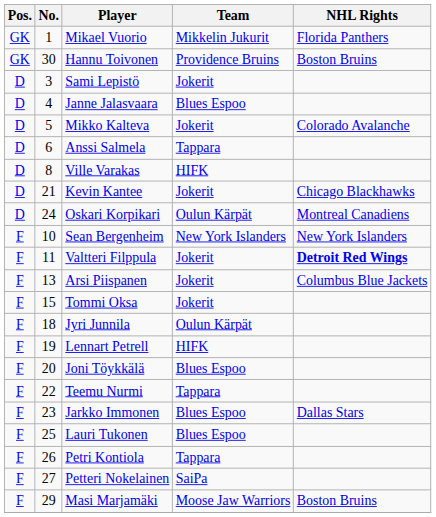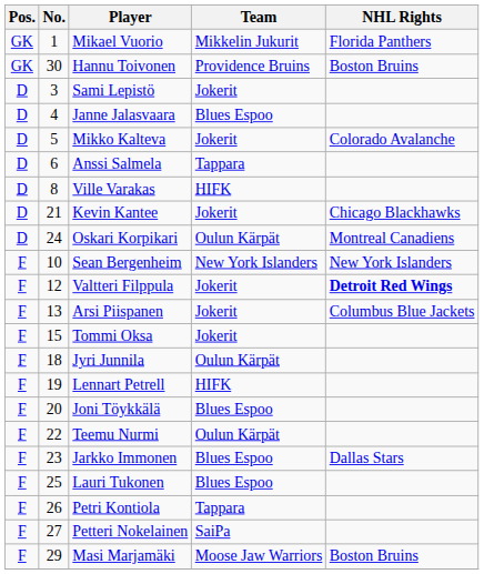Valtteri Filppula | No.: 11 -> 12
Teemu Nurmi | Team: Tappara -> Oulun Kärpät
